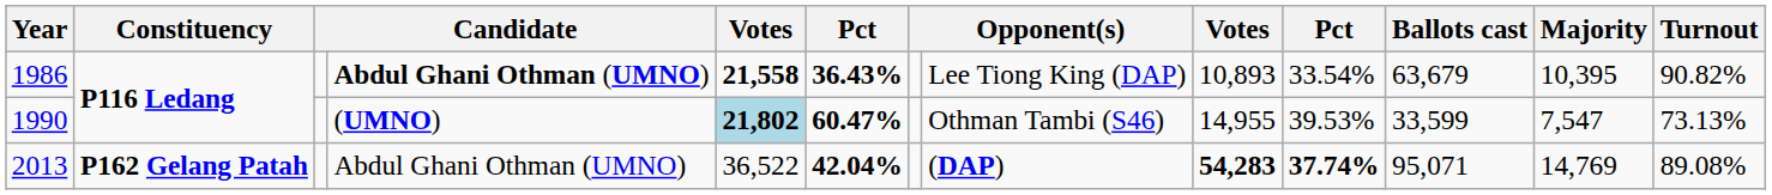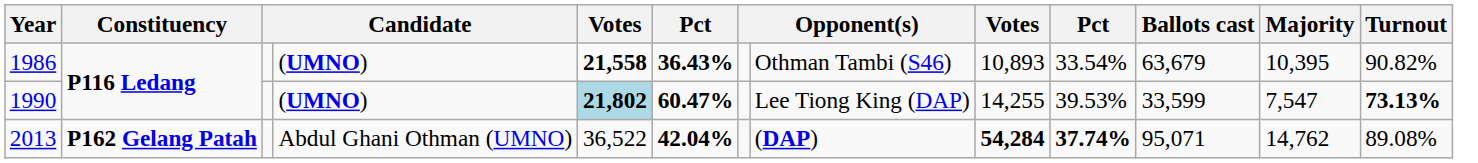1986 | column 4: Abdul Ghani Othman (UMNO) -> (UMNO)
1986 | column 8: Lee Tiong King (DAP) -> Othman Tambi (S46)
1990 | column 8: Othman Tambi (S46) -> Lee Tiong King (DAP)
1990 | column 9: 14,955 -> 14,255
1990 | Turnout: normal -> bold
2013 | column 9: 54,283 -> 54,284
2013 | Majority: 14,769 -> 14,762
